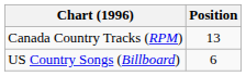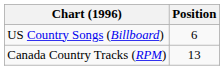rows swapped: Canada Country Tracks (RPM) <-> US Country Songs (Billboard)
